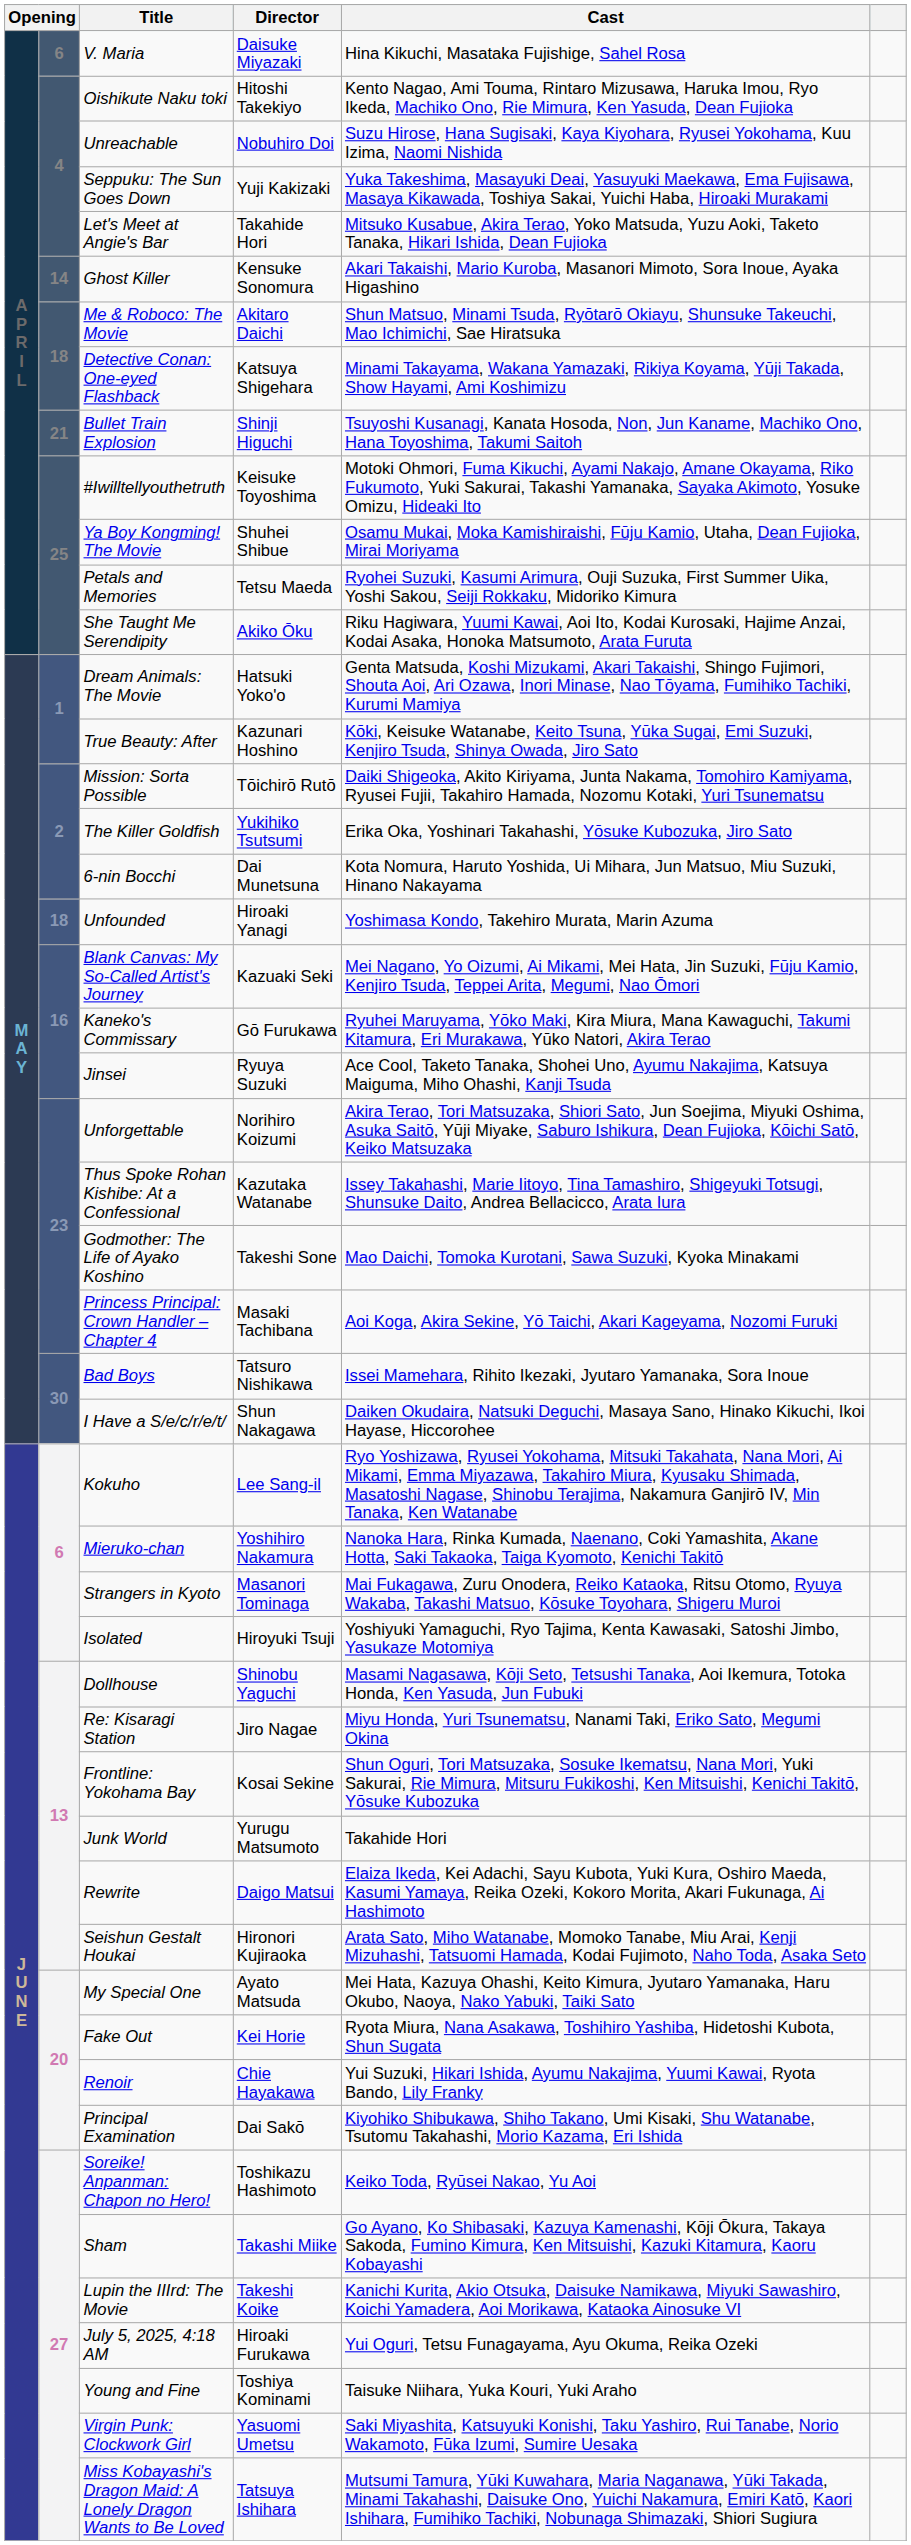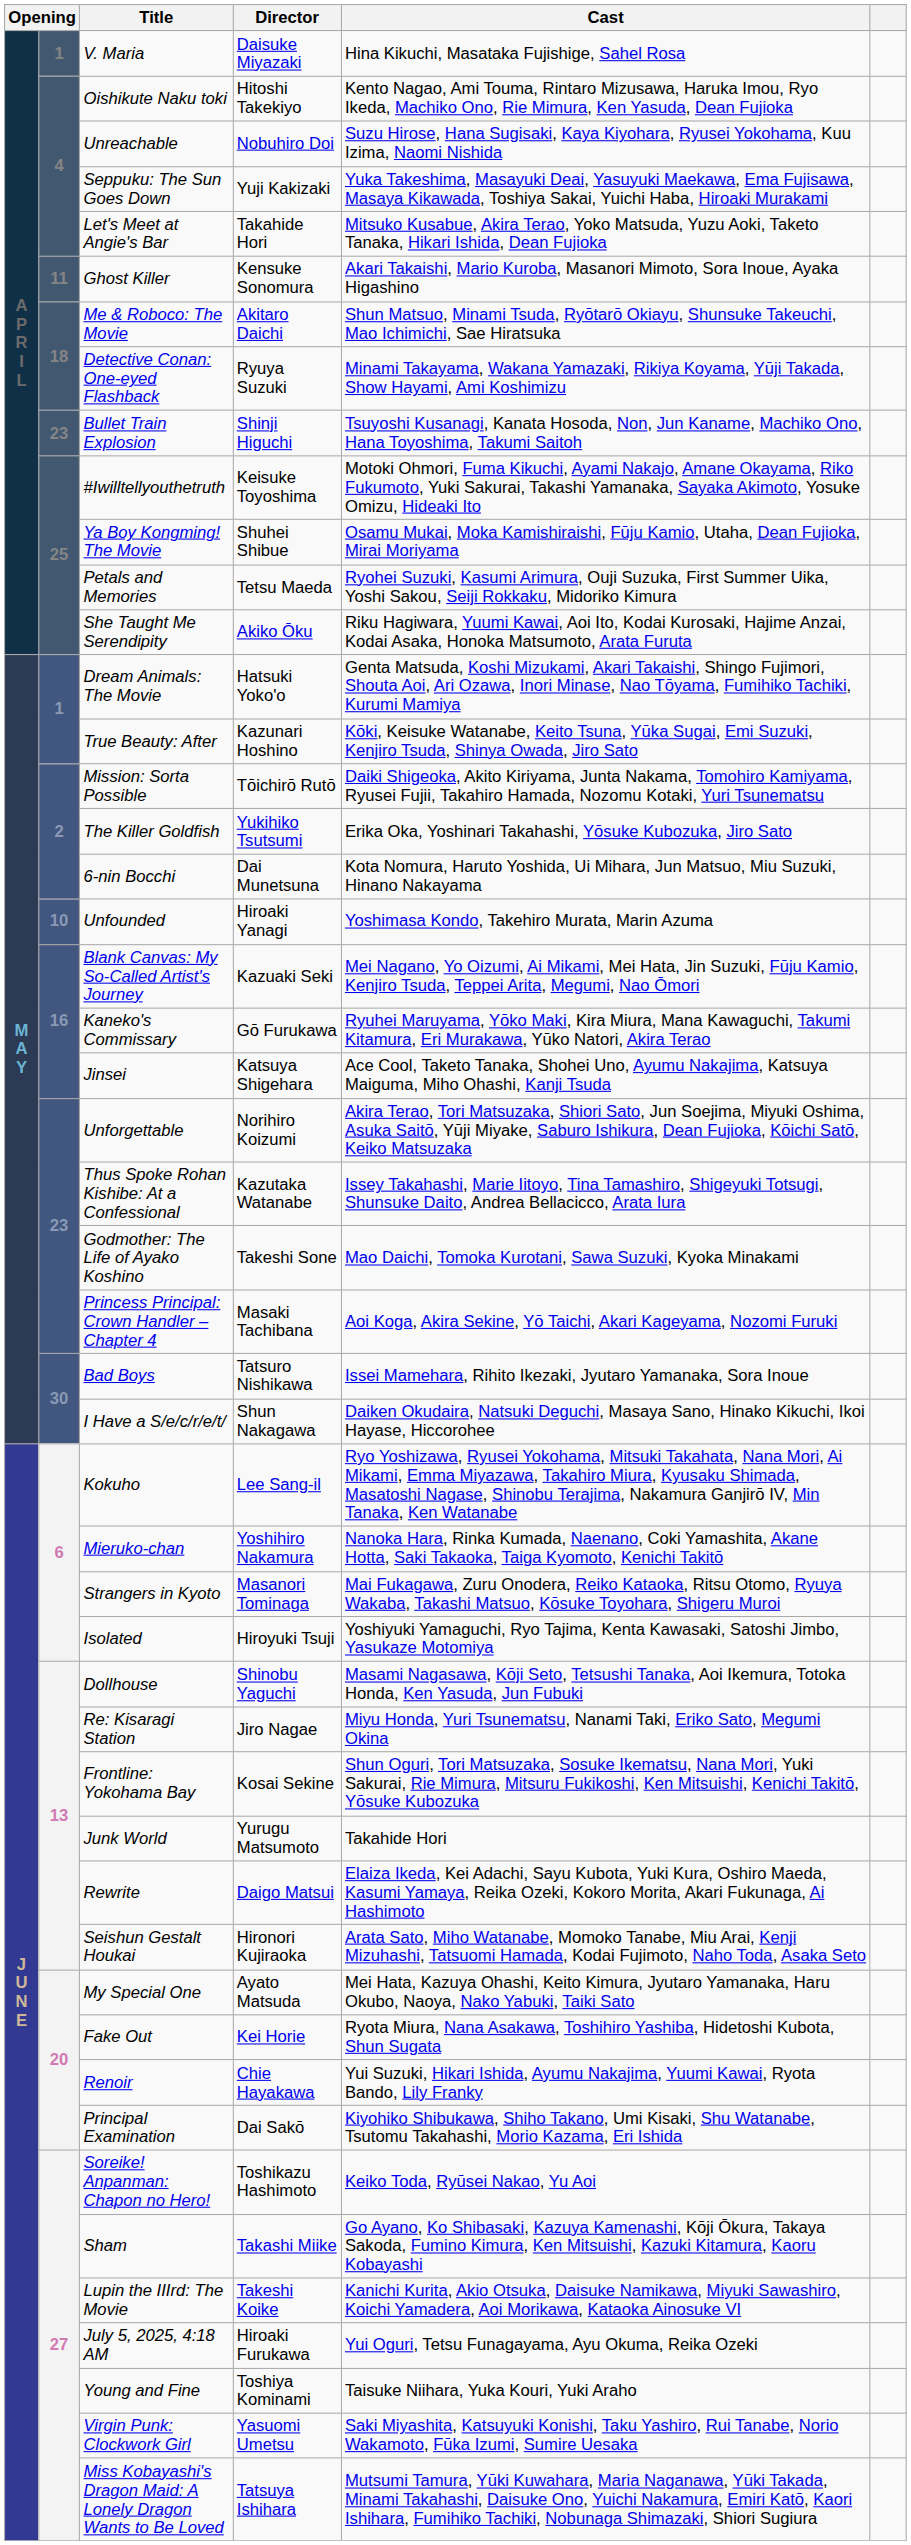V. Maria | column 2: 6 -> 1
Ghost Killer | column 2: 14 -> 11
Detective Conan: One-eyed Flashback | Director: Katsuya Shigehara -> Ryuya Suzuki
Bullet Train Explosion | column 2: 21 -> 23
Unfounded | column 2: 18 -> 10
Jinsei | Director: Ryuya Suzuki -> Katsuya Shigehara
